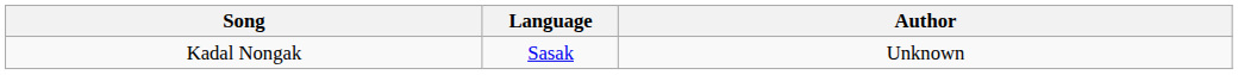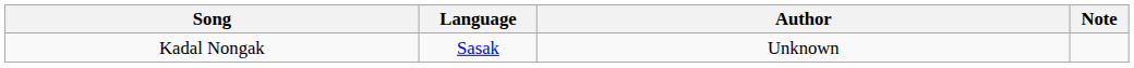+ column: Note
